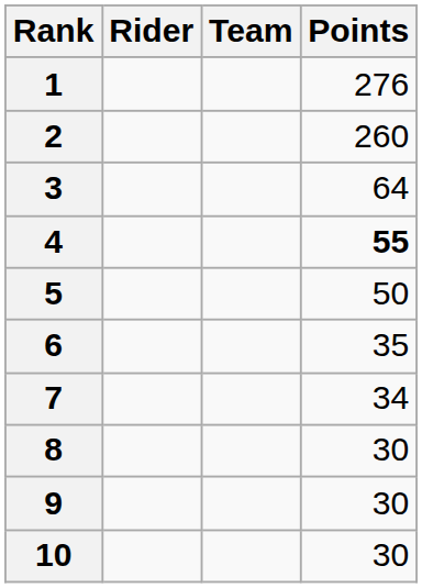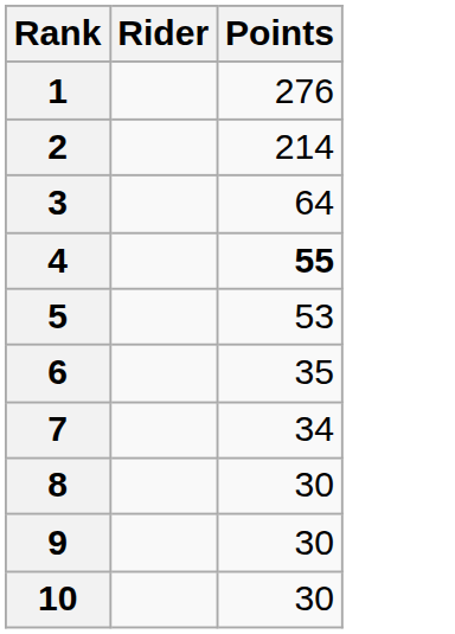- column: Team
2 | Points: 260 -> 214
5 | Points: 50 -> 53
